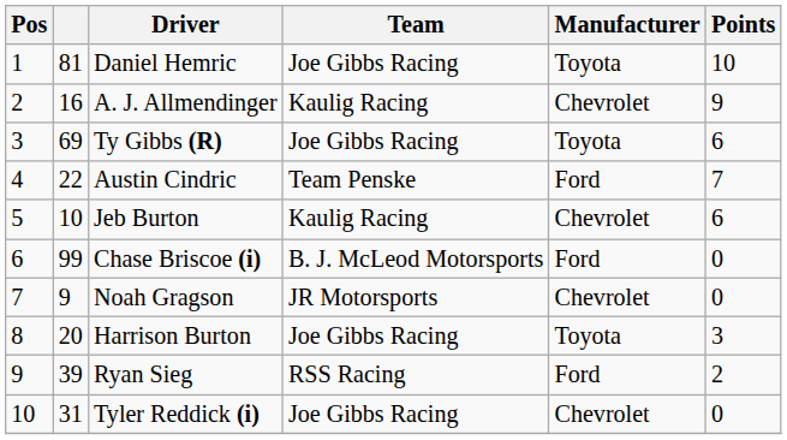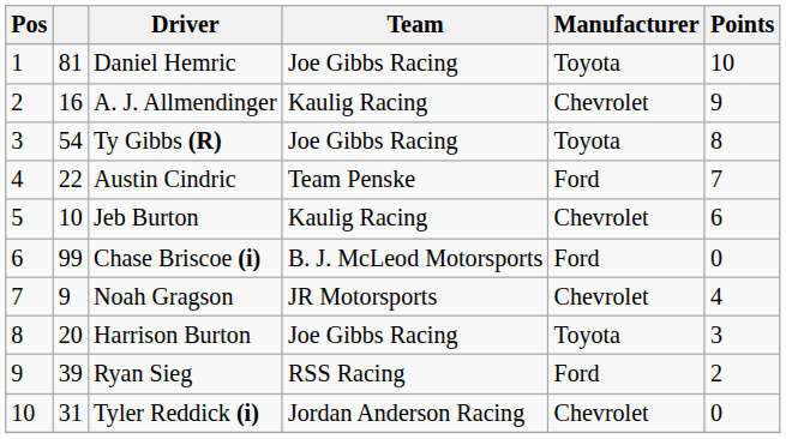Ty Gibbs (R) | column 2: 69 -> 54
Ty Gibbs (R) | Points: 6 -> 8
Noah Gragson | Points: 0 -> 4
Tyler Reddick (i) | Team: Joe Gibbs Racing -> Jordan Anderson Racing
